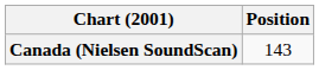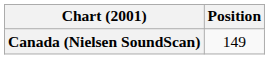Canada (Nielsen SoundScan) | Position: 143 -> 149
